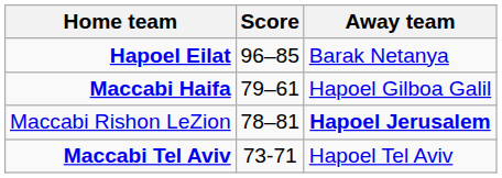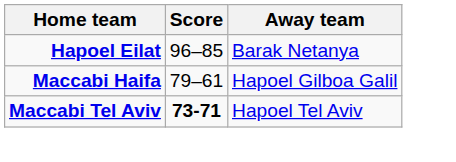- row: Maccabi Rishon LeZion | 78–81 | Hapoel Jerusalem
Maccabi Tel Aviv | Score: normal -> bold
